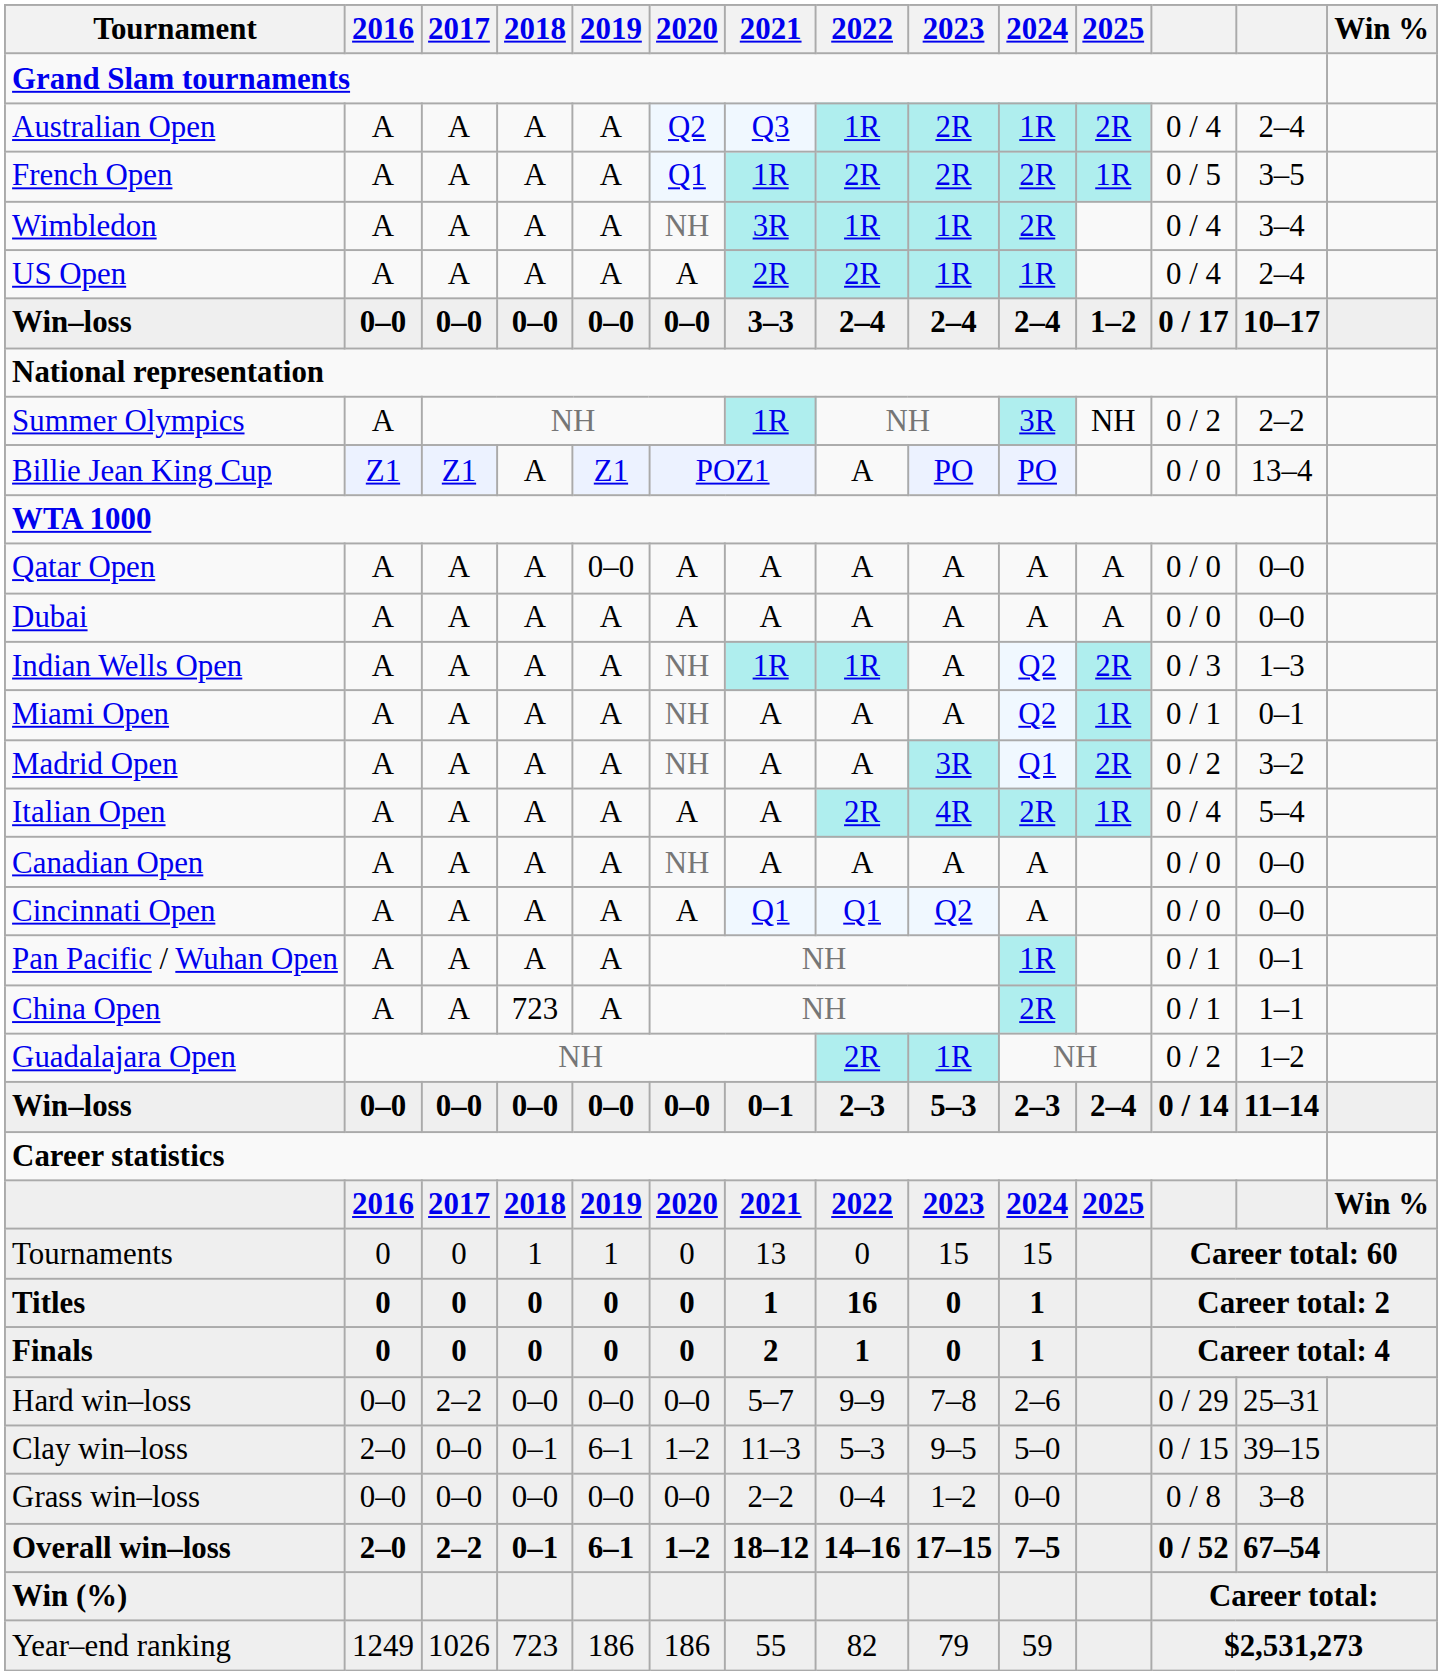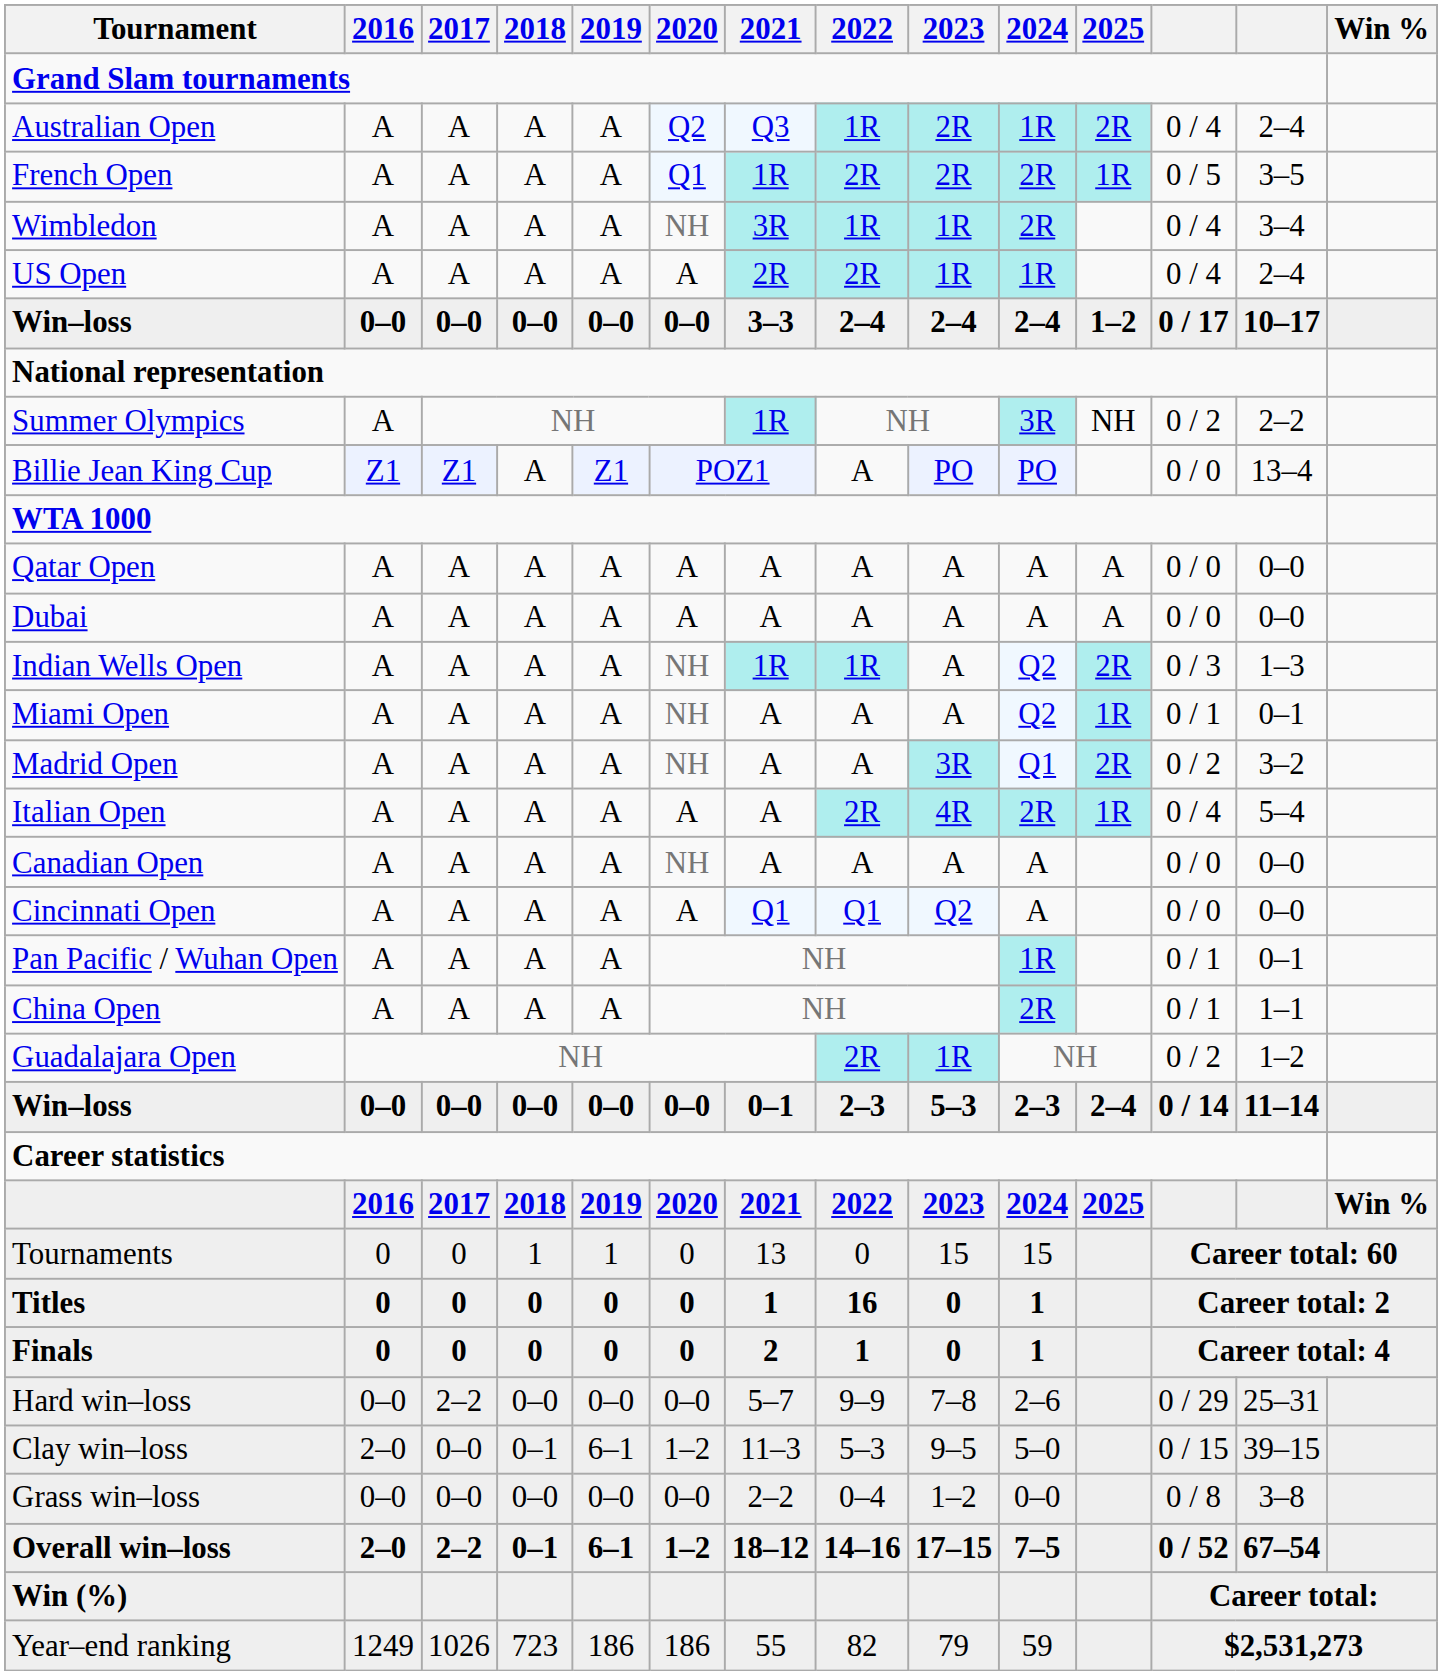Qatar Open | 2019: 0–0 -> A
China Open | 2018: 723 -> A
